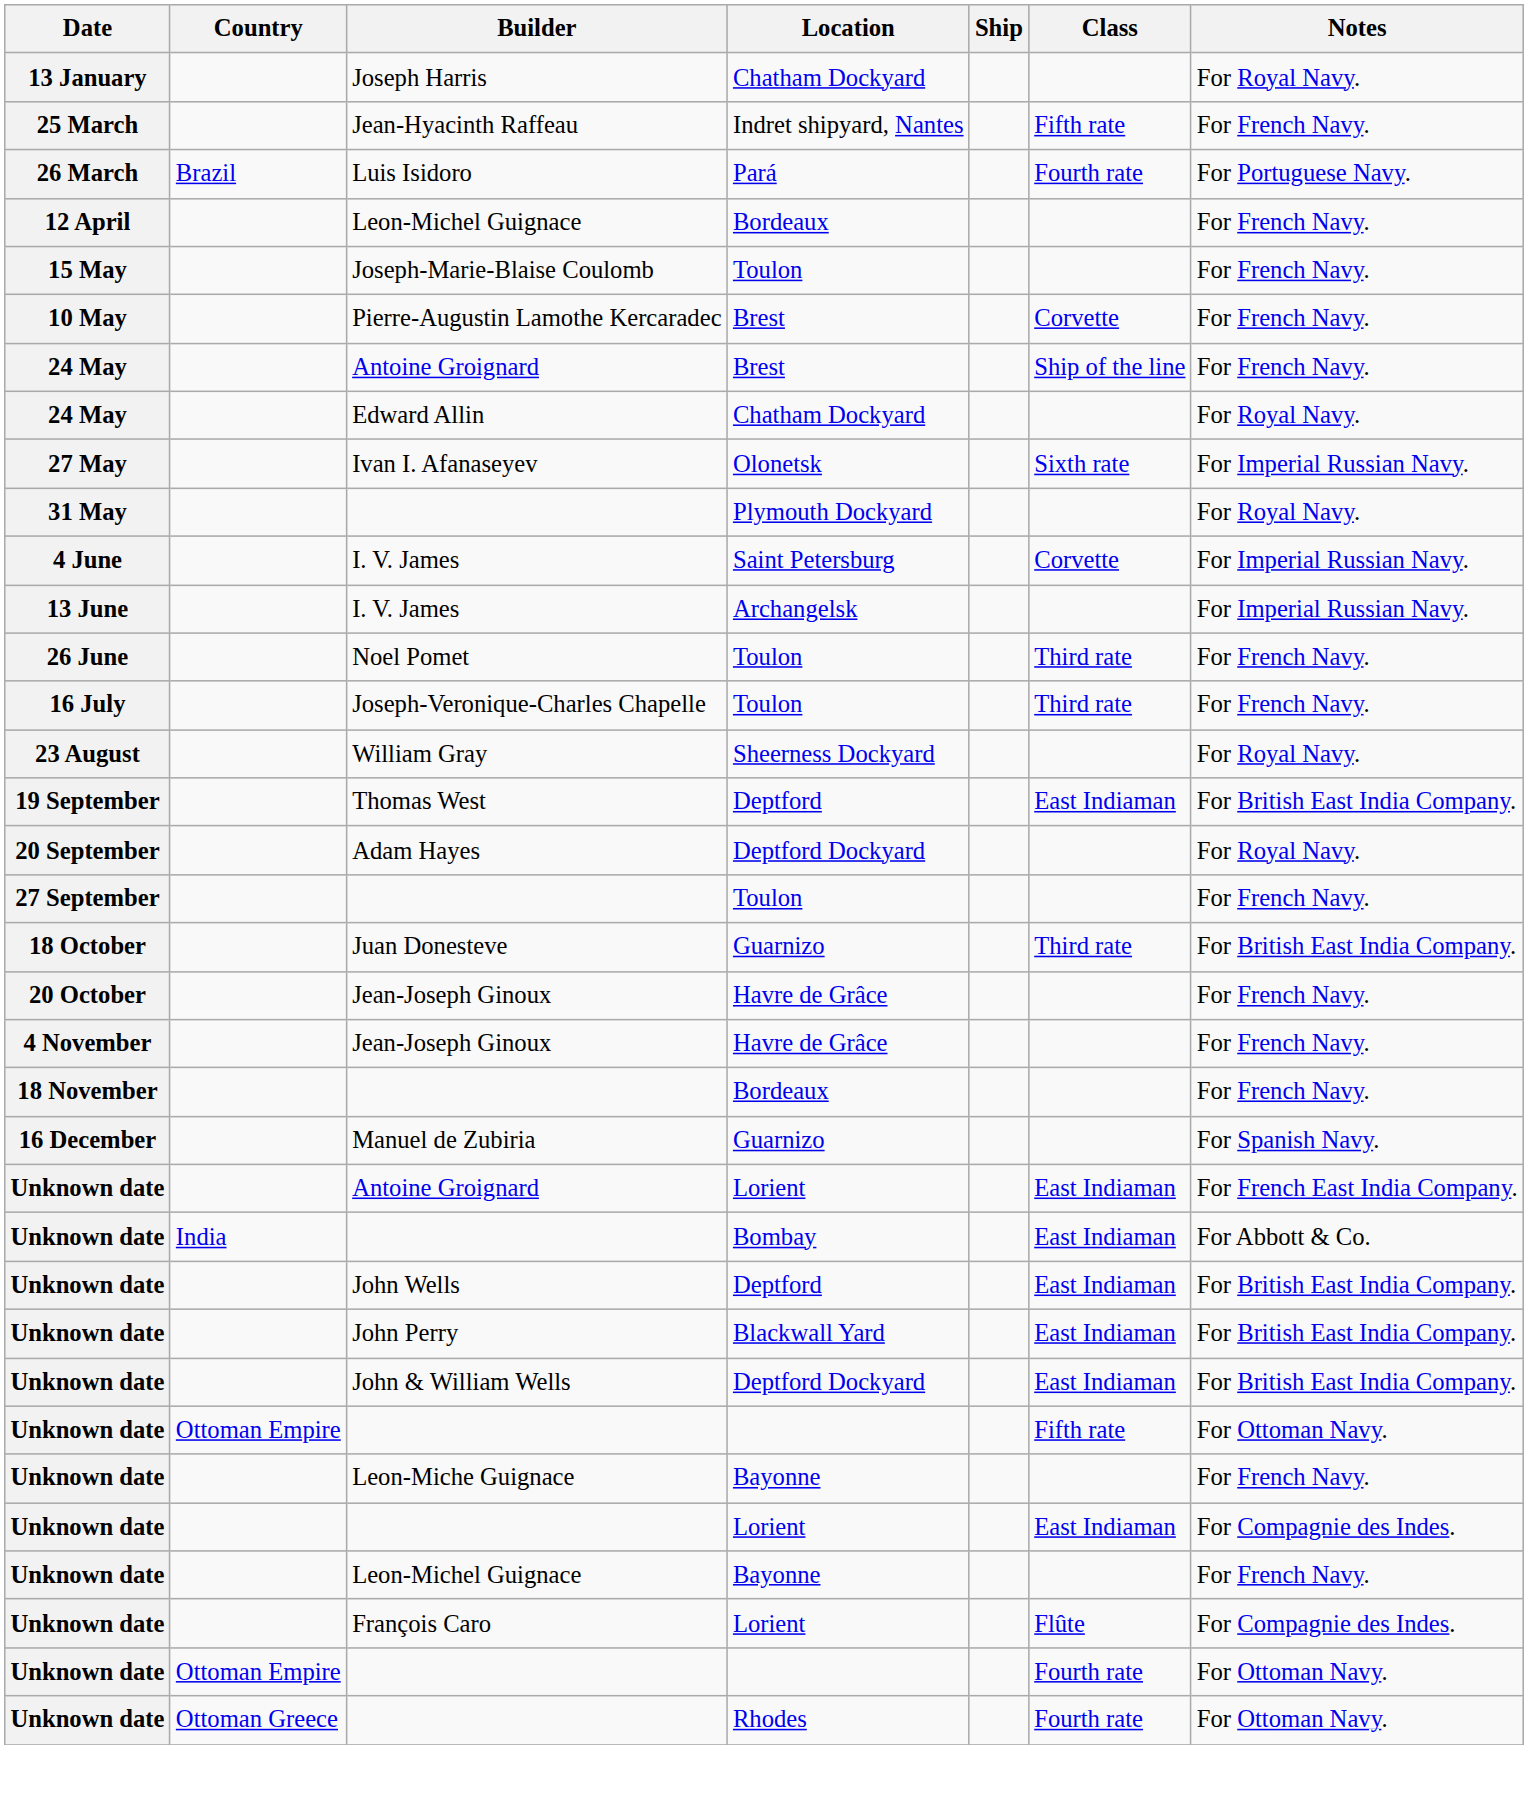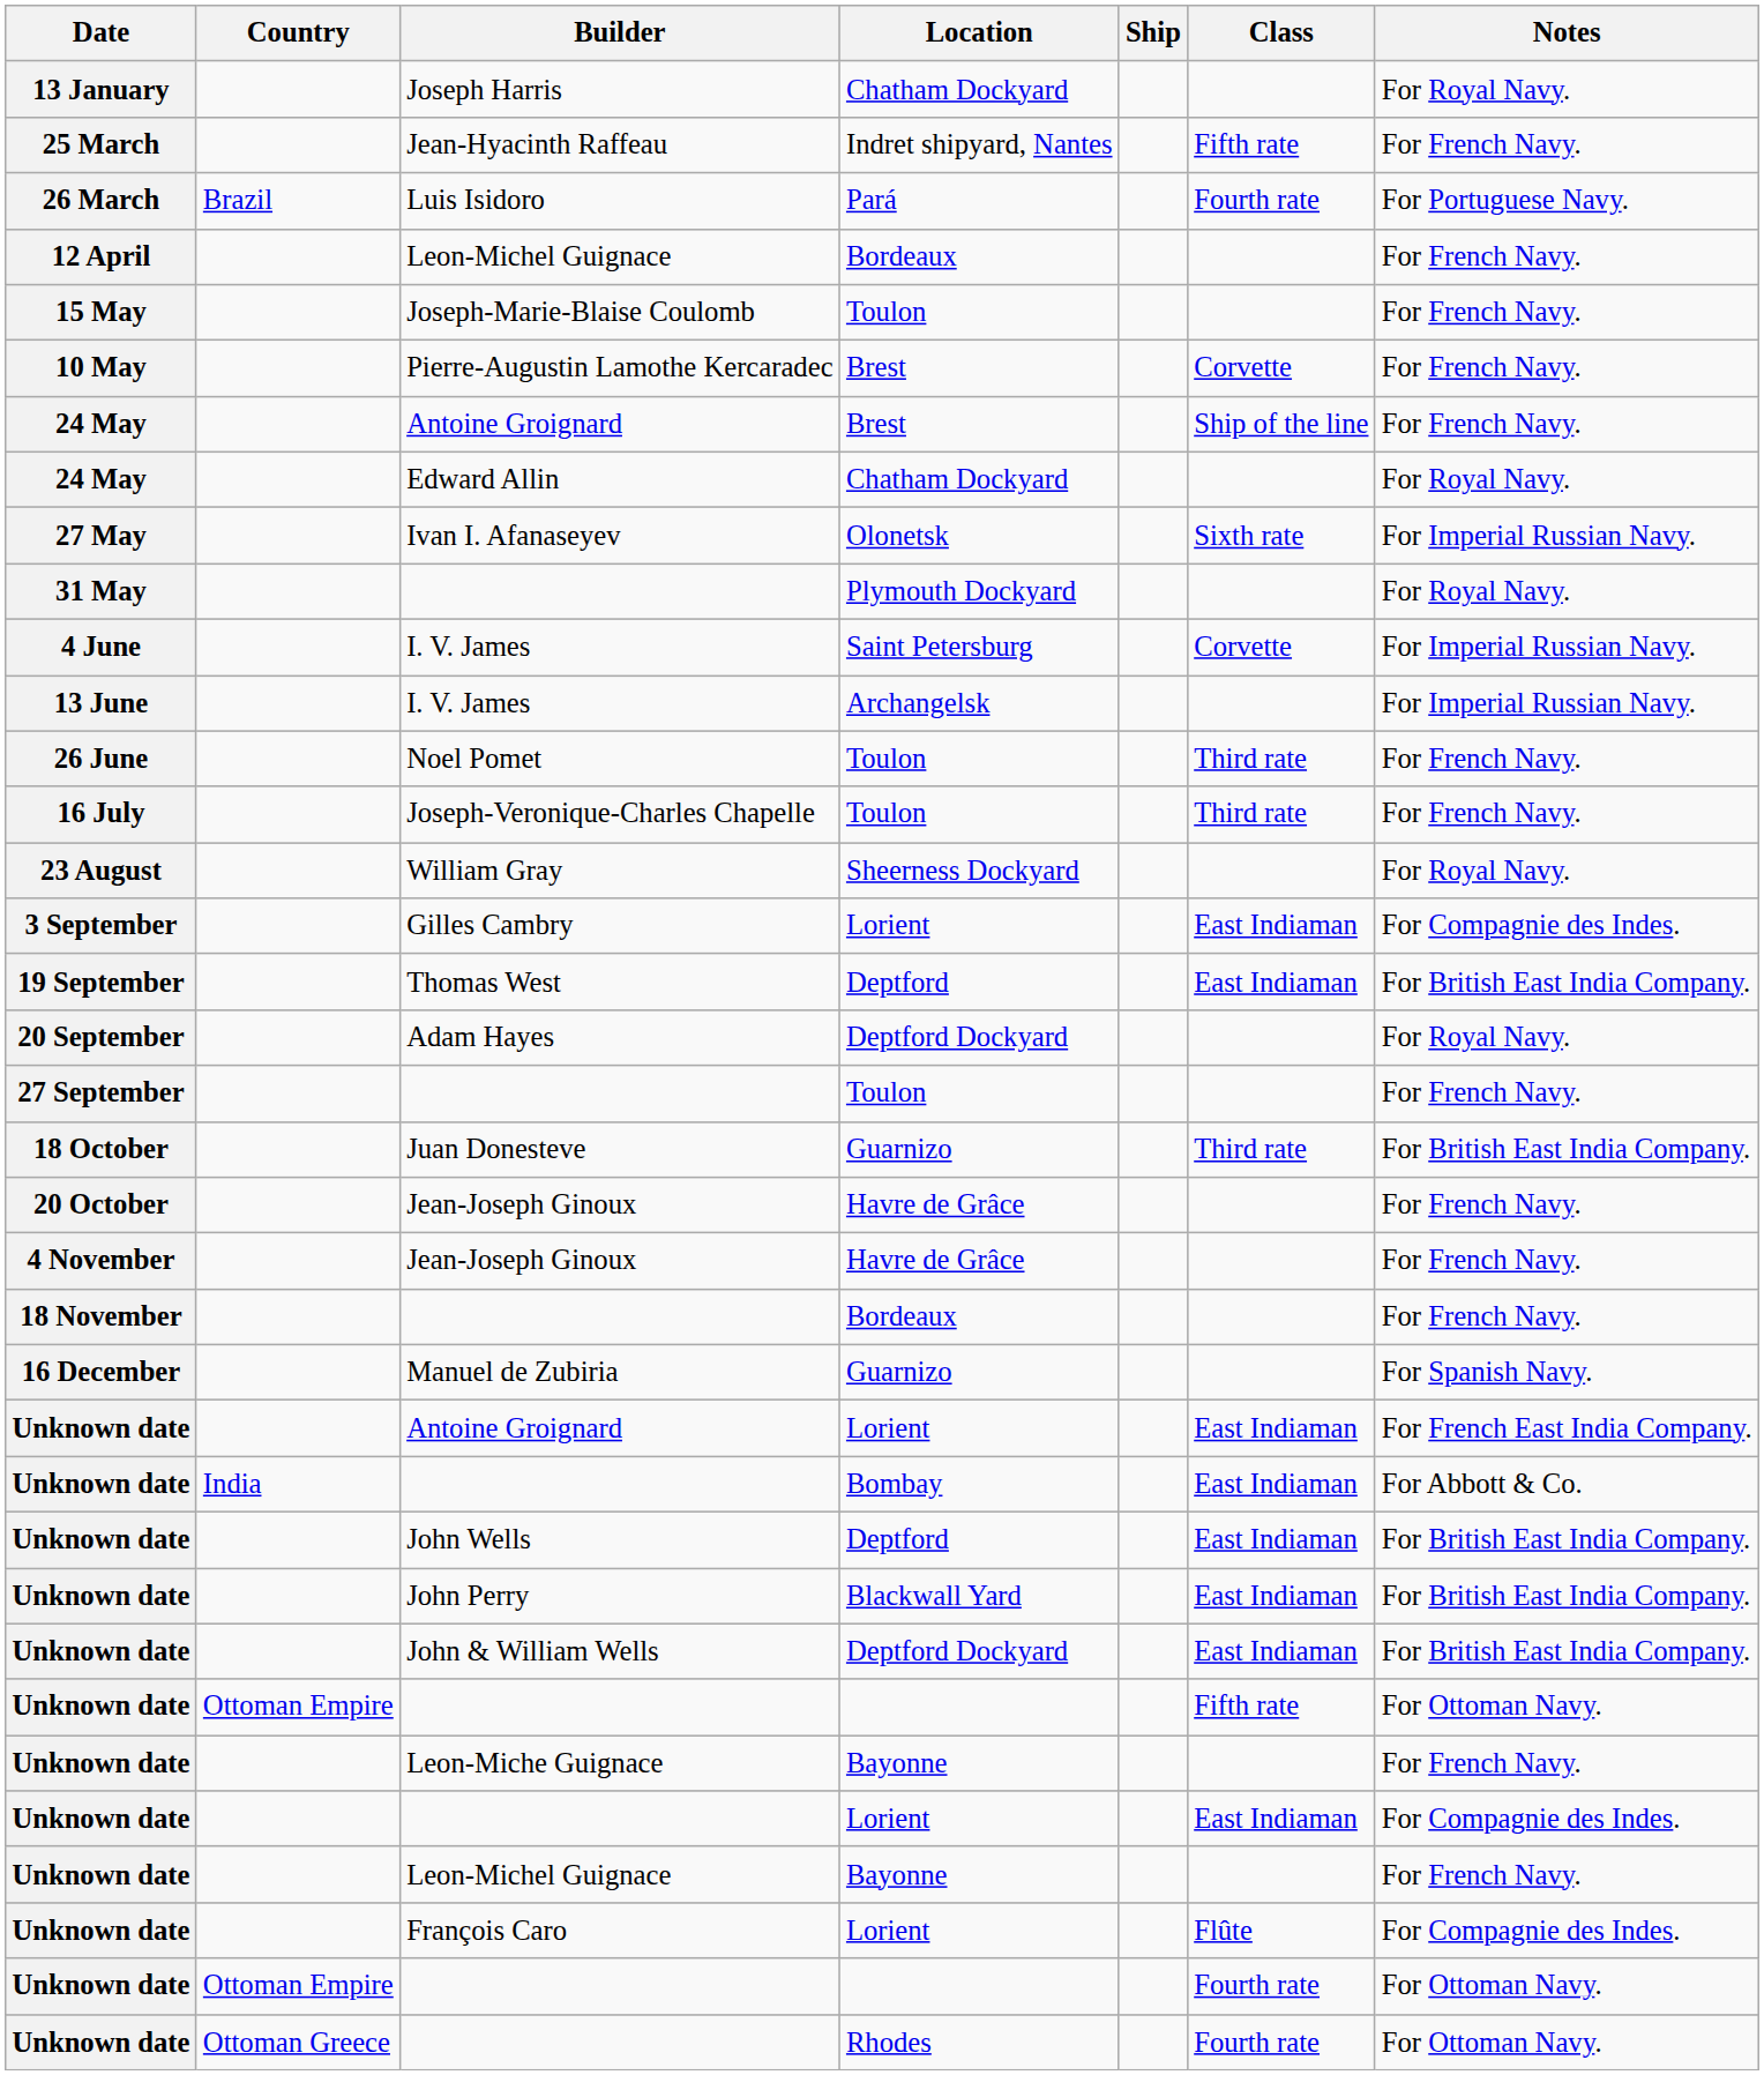+ row: 3 September | Gilles Cambry | Lorient | East Indiaman | For Compagnie des Indes.
